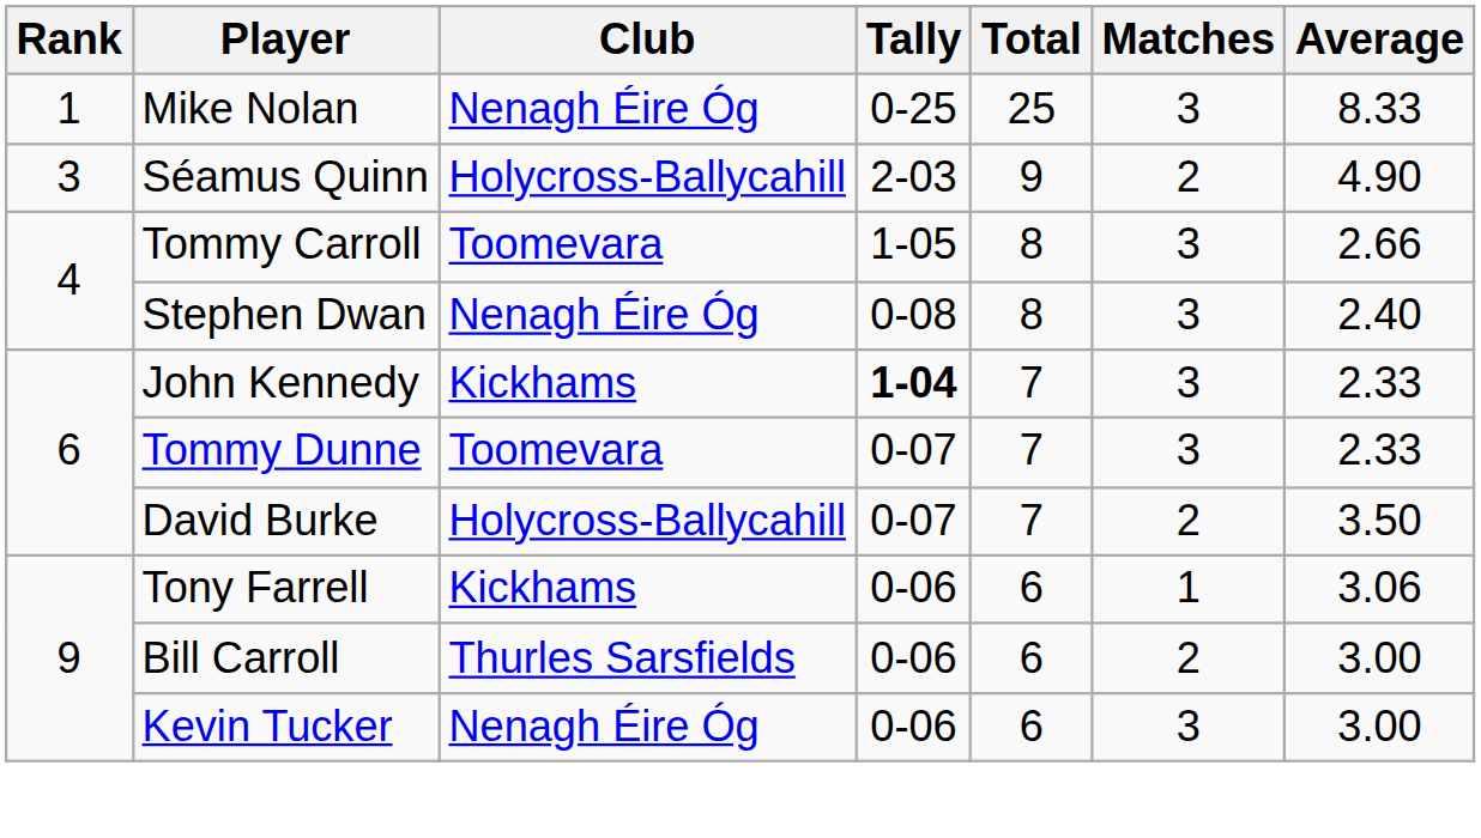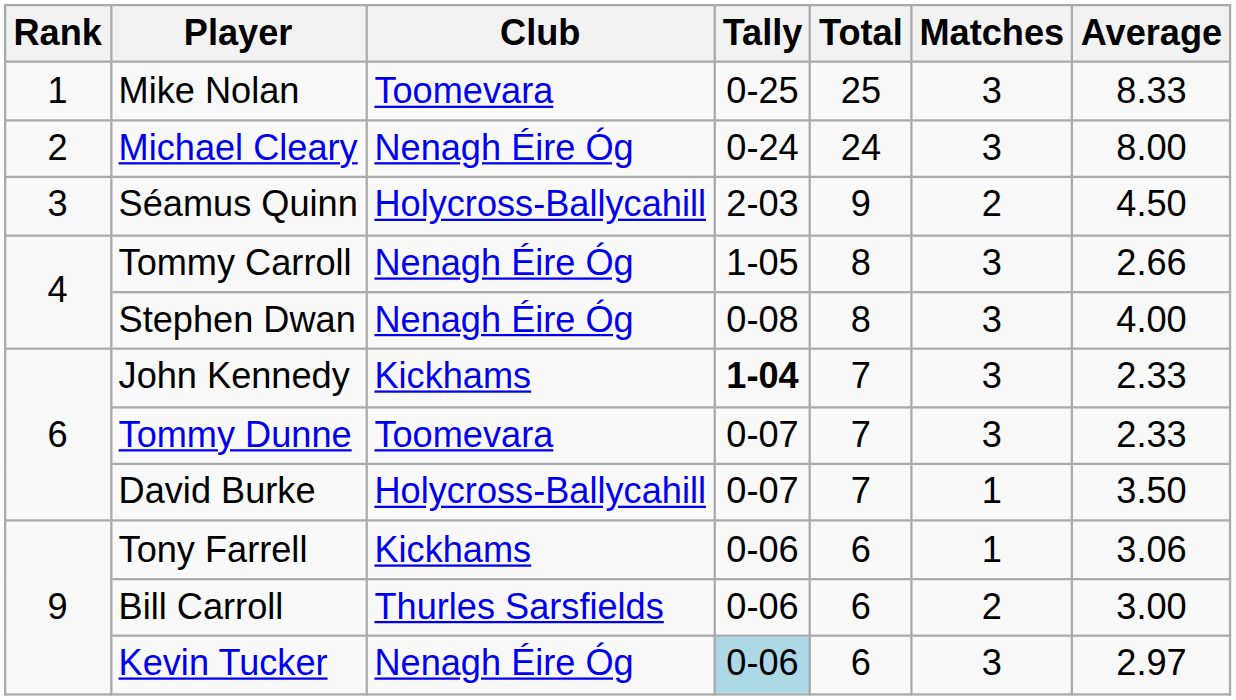Mike Nolan | Club: Nenagh Éire Óg -> Toomevara
+ row: 2 | Michael Cleary | Nenagh Éire Óg | 0-24 | 24 | 3 | 8.00
Séamus Quinn | Average: 4.90 -> 4.50
Tommy Carroll | Club: Toomevara -> Nenagh Éire Óg
Stephen Dwan | Average: 2.40 -> 4.00
David Burke | Matches: 2 -> 1
Kevin Tucker | Tally: no background -> lightblue background
Kevin Tucker | Average: 3.00 -> 2.97
